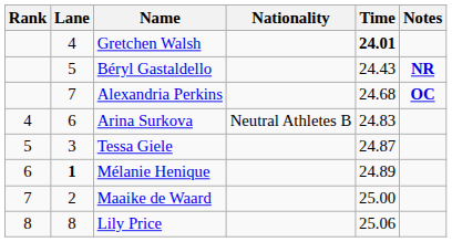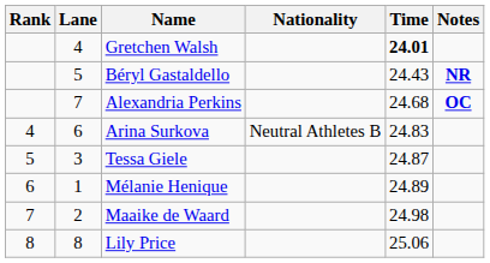Mélanie Henique | Lane: bold -> normal
Maaike de Waard | Time: 25.00 -> 24.98
